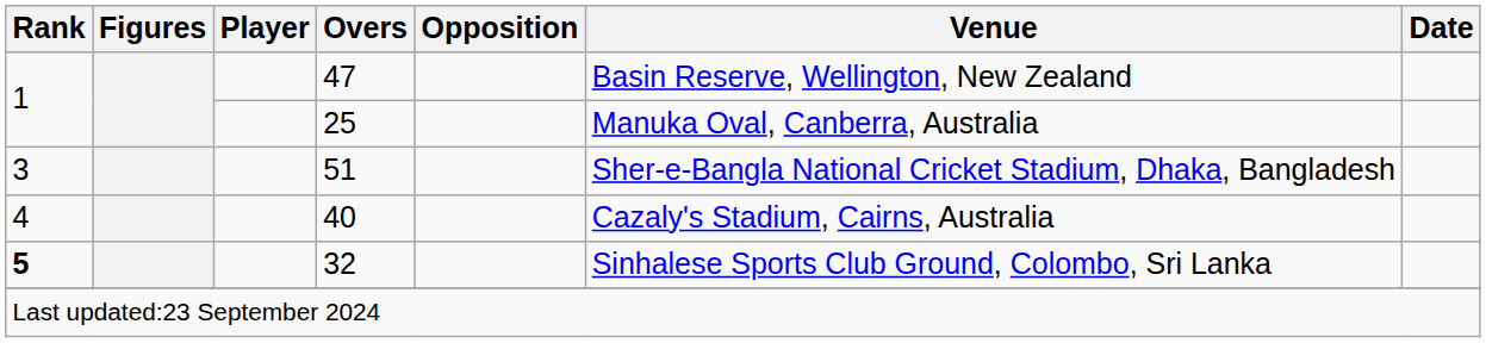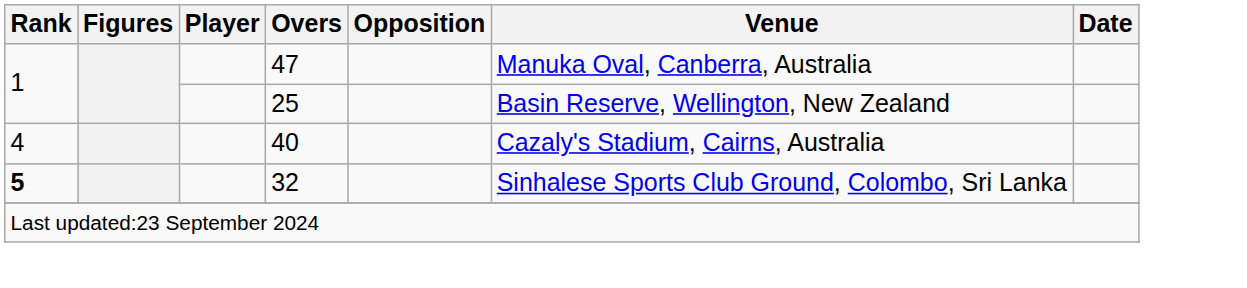47 | Venue: Basin Reserve, Wellington, New Zealand -> Manuka Oval, Canberra, Australia
25 | Venue: Manuka Oval, Canberra, Australia -> Basin Reserve, Wellington, New Zealand
- row: 3 | 51 | Sher-e-Bangla National Cricket Stadium, Dhaka, Bangladesh
